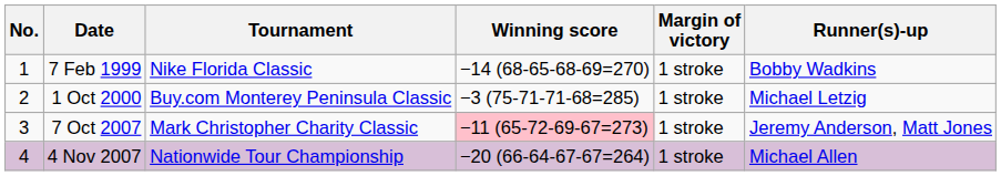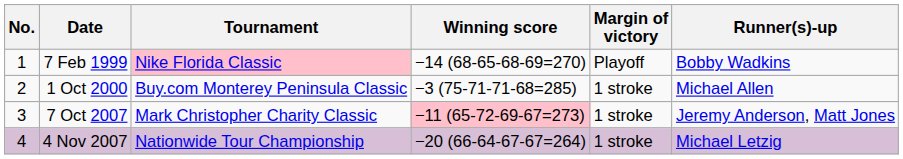7 Feb 1999 | Tournament: no background -> pink background
7 Feb 1999 | Margin of victory: 1 stroke -> Playoff
1 Oct 2000 | Runner(s)-up: Michael Letzig -> Michael Allen
4 Nov 2007 | Runner(s)-up: Michael Allen -> Michael Letzig
